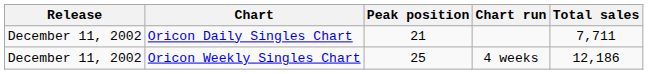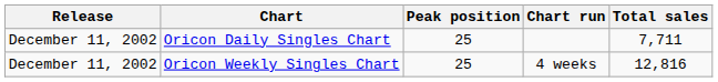Oricon Daily Singles Chart | Peak position: 21 -> 25
Oricon Weekly Singles Chart | Total sales: 12,186 -> 12,816
